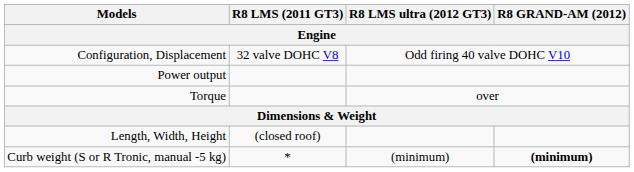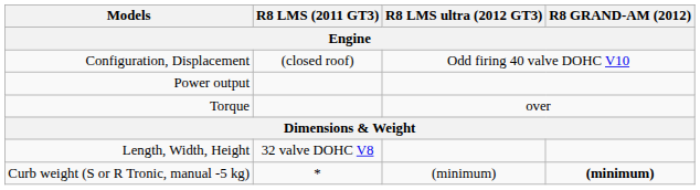Configuration, Displacement | R8 LMS (2011 GT3): 32 valve DOHC V8 -> (closed roof)
Length, Width, Height | R8 LMS (2011 GT3): (closed roof) -> 32 valve DOHC V8
